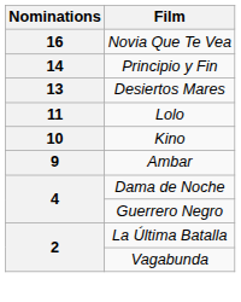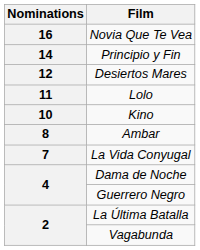Desiertos Mares | Nominations: 13 -> 12
Ambar | Nominations: 9 -> 8
+ row: 7 | La Vida Conyugal
